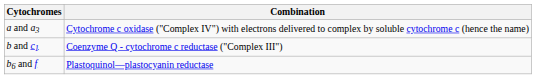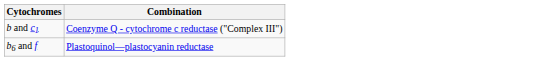- row: a and a3 | Cytochrome c oxidase ("Complex IV") with electrons delivered to complex by soluble cytochrome c (hence the name)
